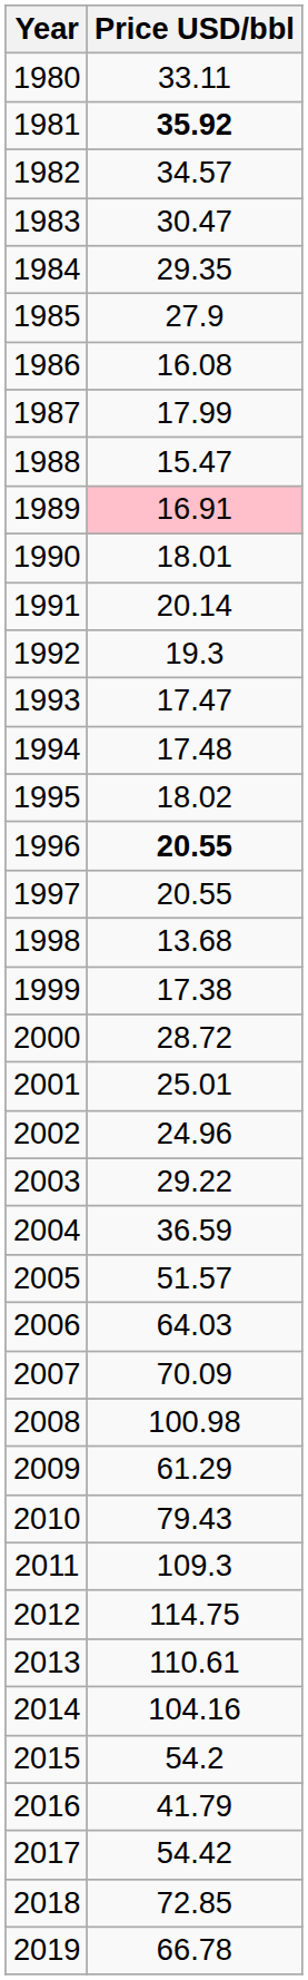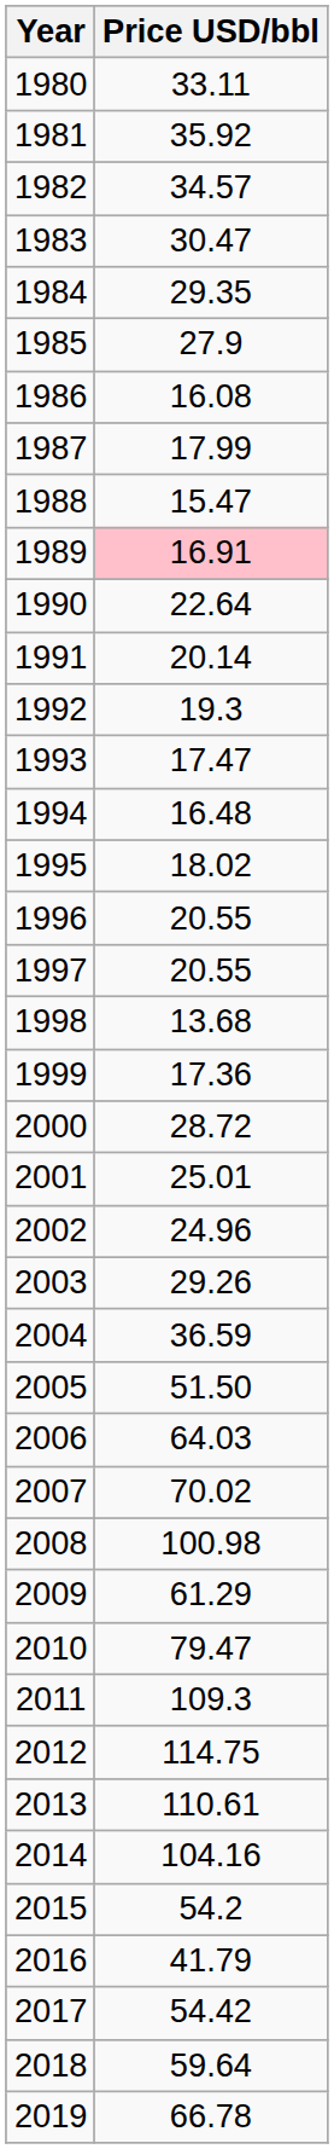1981 | Price USD/bbl: bold -> normal
1990 | Price USD/bbl: 18.01 -> 22.64
1994 | Price USD/bbl: 17.48 -> 16.48
1996 | Price USD/bbl: bold -> normal
1999 | Price USD/bbl: 17.38 -> 17.36
2003 | Price USD/bbl: 29.22 -> 29.26
2005 | Price USD/bbl: 51.57 -> 51.50
2007 | Price USD/bbl: 70.09 -> 70.02
2010 | Price USD/bbl: 79.43 -> 79.47
2018 | Price USD/bbl: 72.85 -> 59.64
